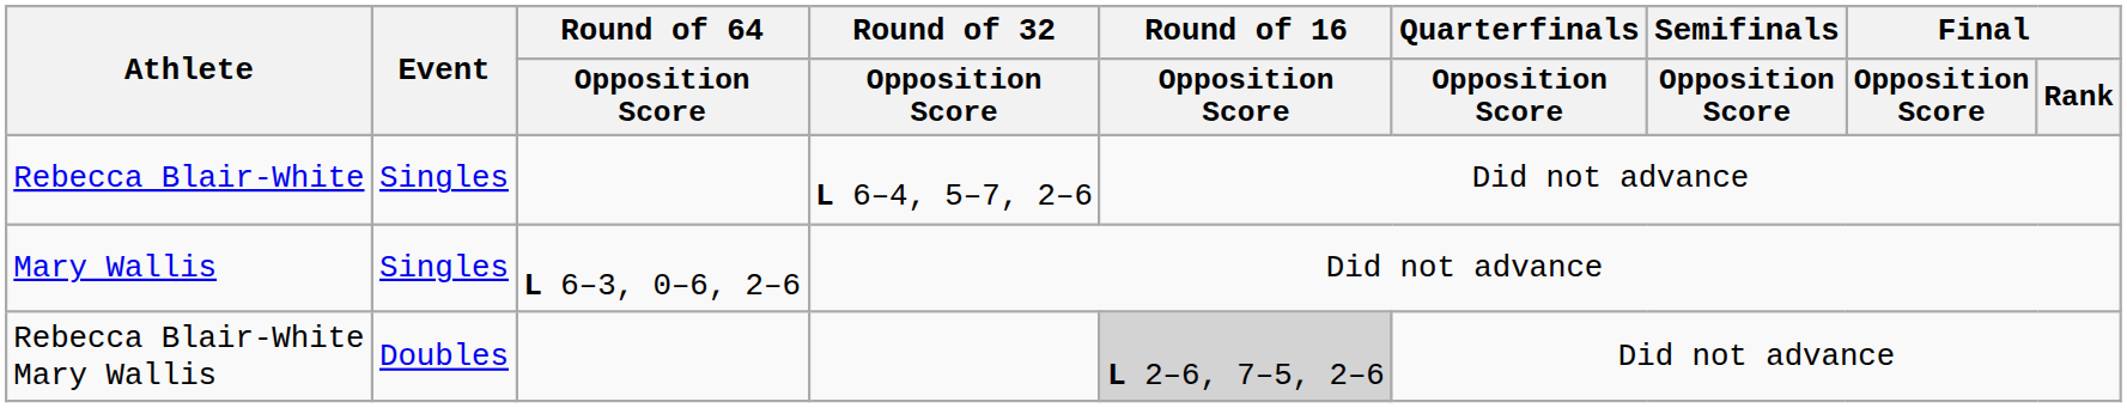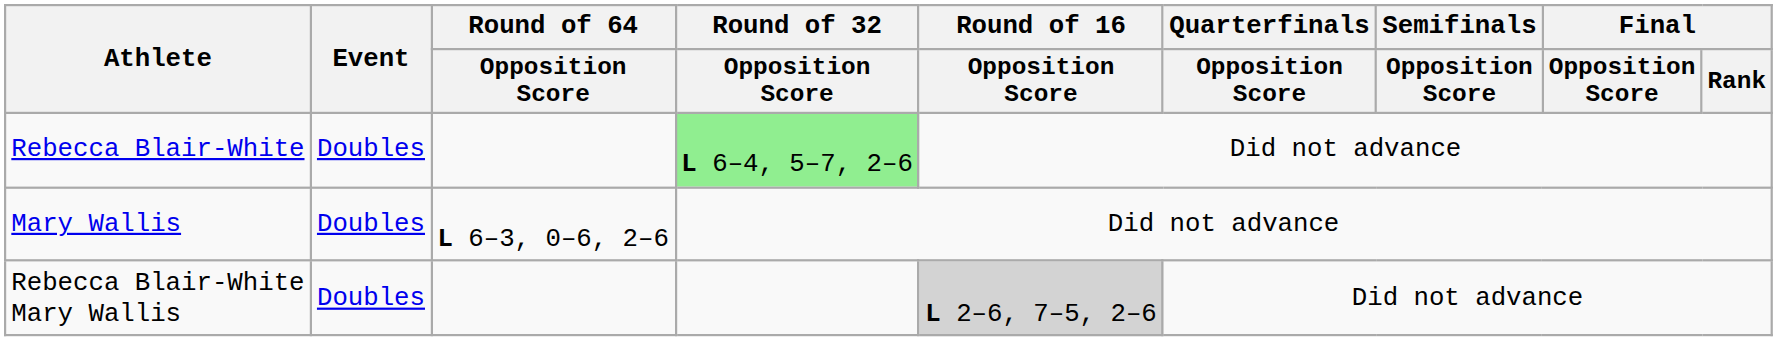Rebecca Blair-White | Event: Singles -> Doubles
Rebecca Blair-White | Round of 32 / Opposition Score: no background -> lightgreen background
Mary Wallis | Event: Singles -> Doubles
